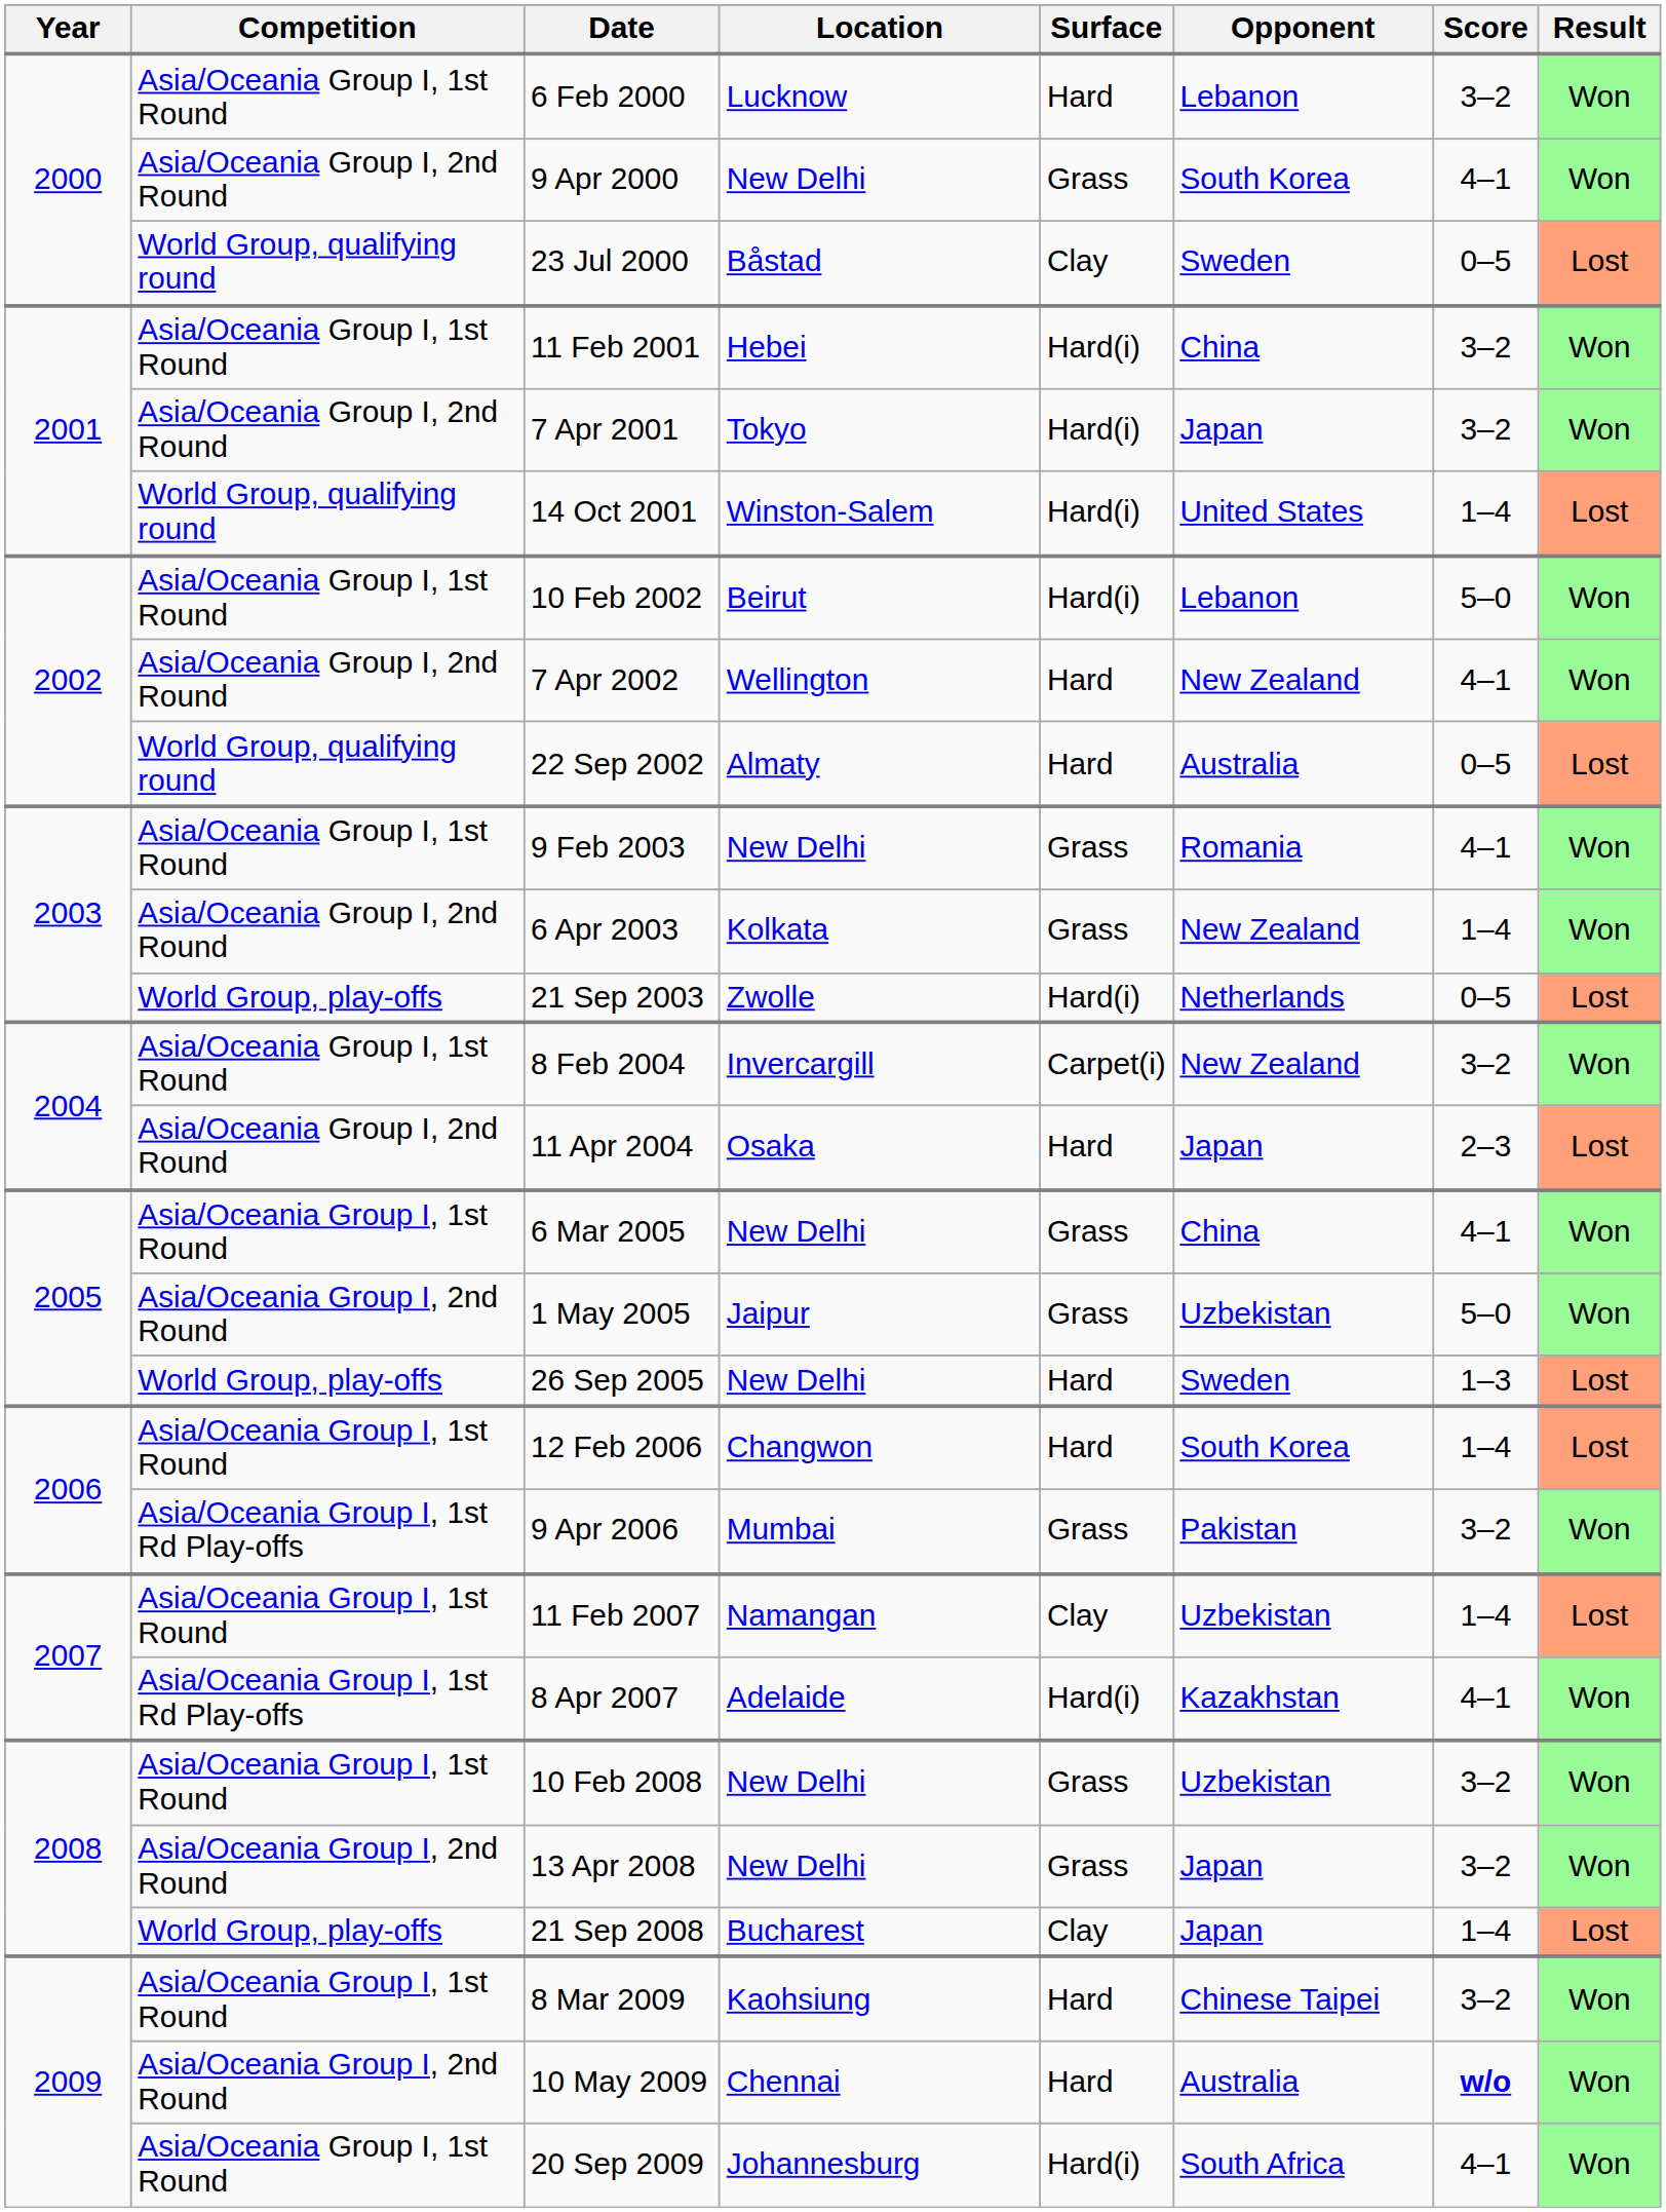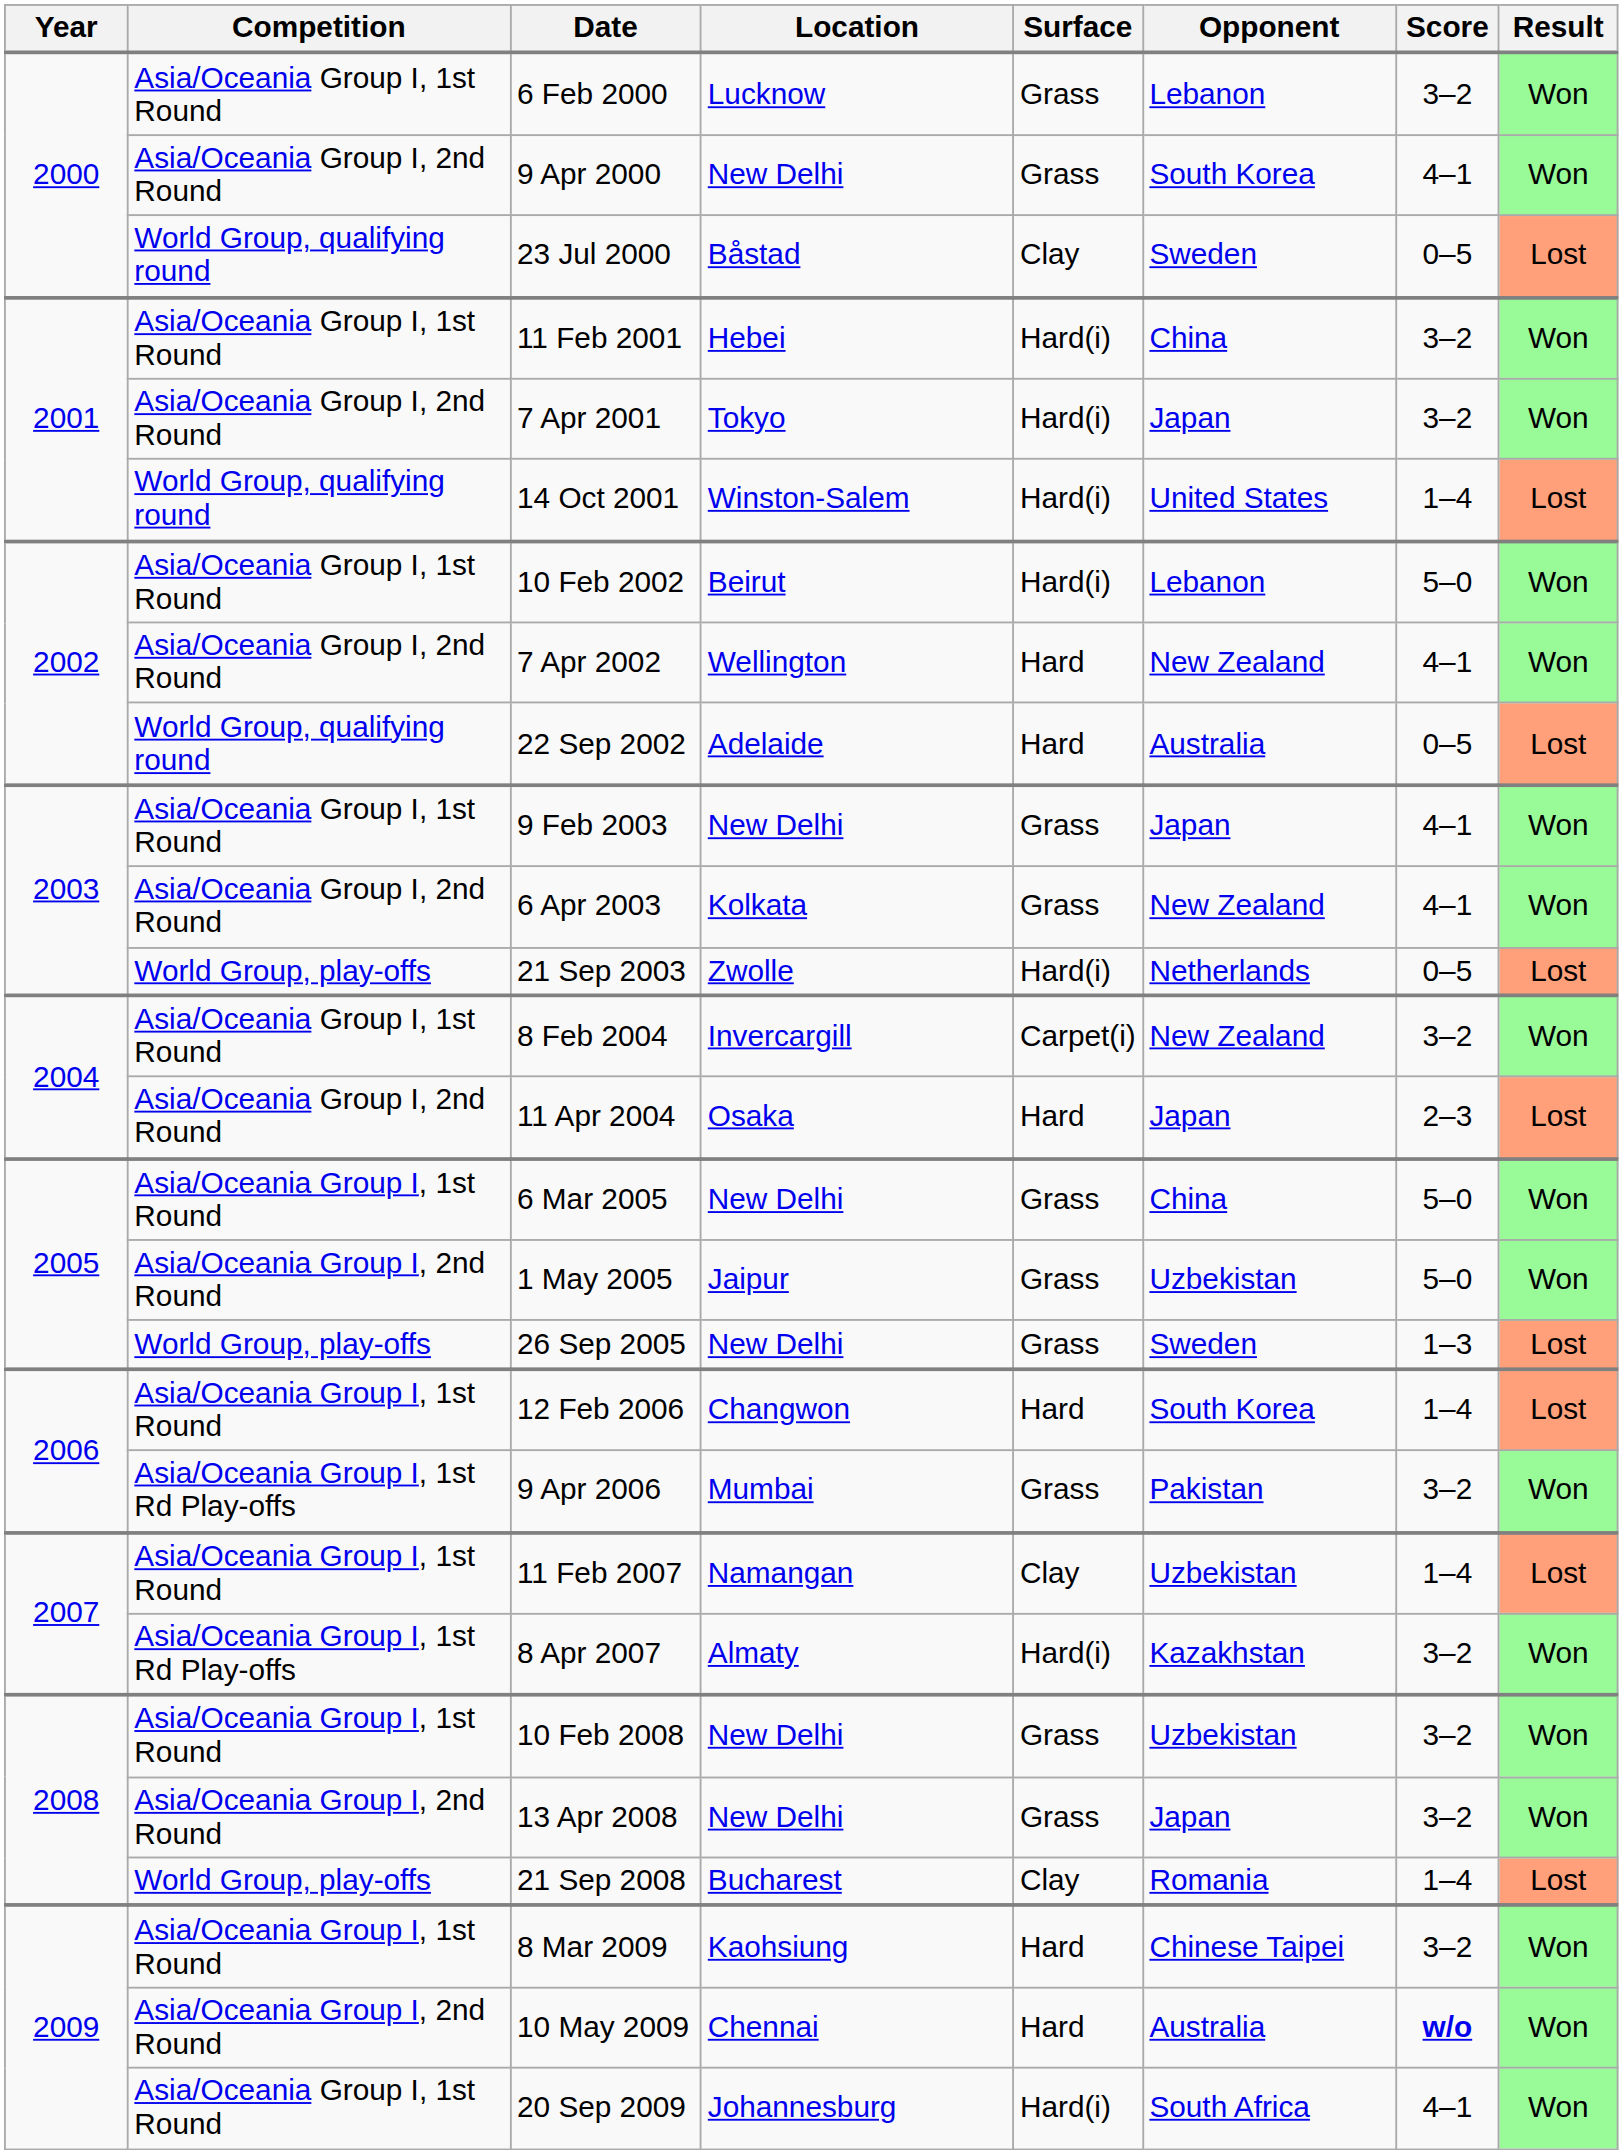6 Feb 2000 | Surface: Hard -> Grass
22 Sep 2002 | Location: Almaty -> Adelaide
9 Feb 2003 | Opponent: Romania -> Japan
6 Apr 2003 | Score: 1–4 -> 4–1
6 Mar 2005 | Score: 4–1 -> 5–0
26 Sep 2005 | Surface: Hard -> Grass
8 Apr 2007 | Location: Adelaide -> Almaty
8 Apr 2007 | Score: 4–1 -> 3–2
21 Sep 2008 | Opponent: Japan -> Romania
